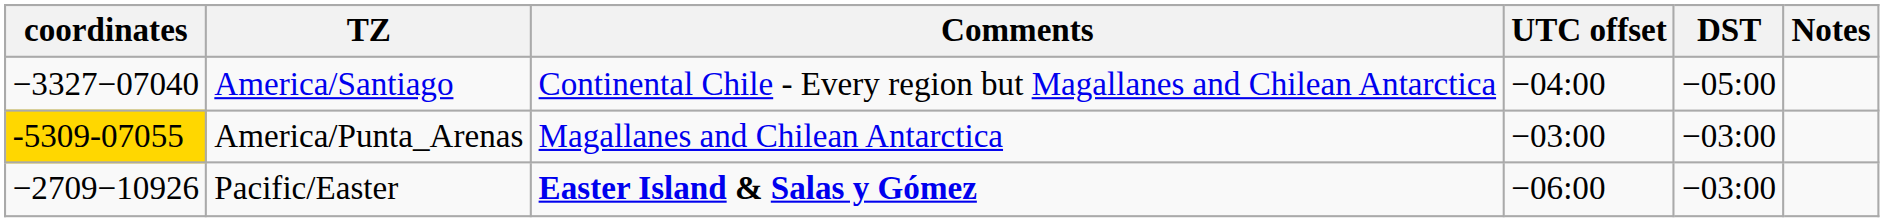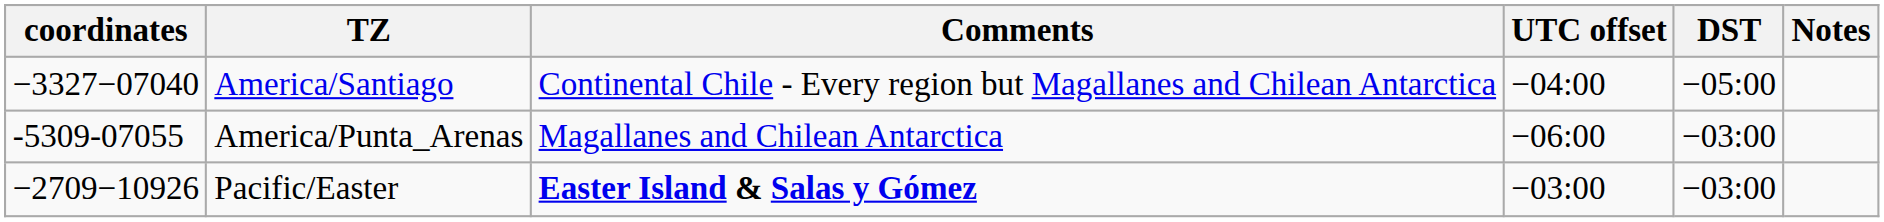America/Punta_Arenas | coordinates: gold background -> no background
America/Punta_Arenas | UTC offset: −03:00 -> −06:00
Pacific/Easter | UTC offset: −06:00 -> −03:00
